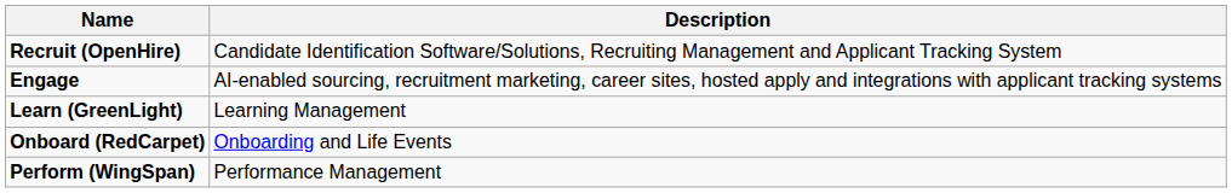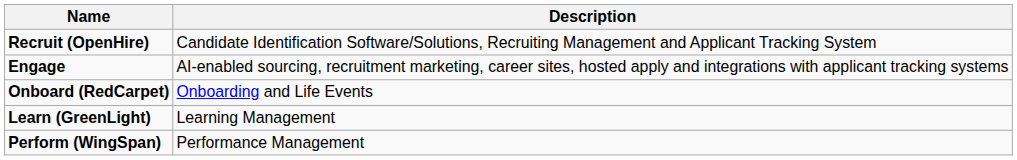rows swapped: Onboard (RedCarpet) <-> Learn (GreenLight)
